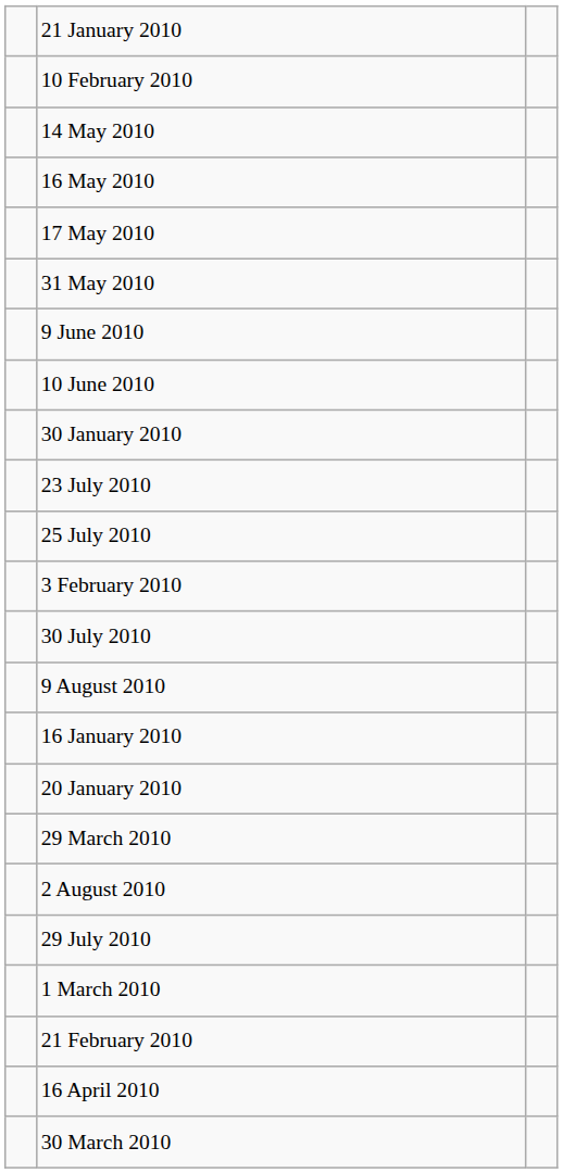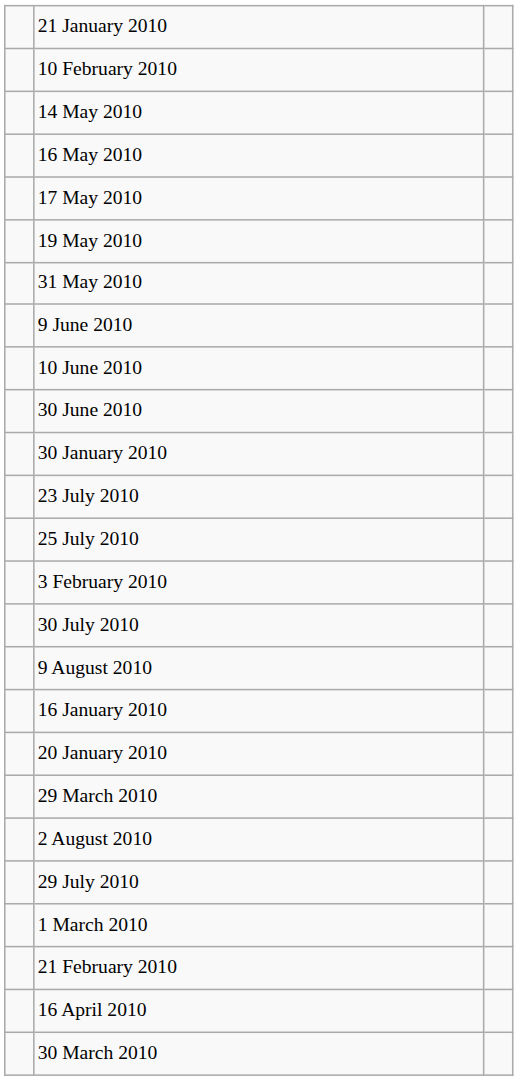+ row: 19 May 2010
+ row: 30 June 2010
